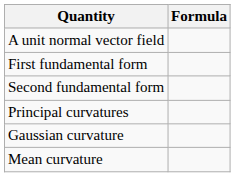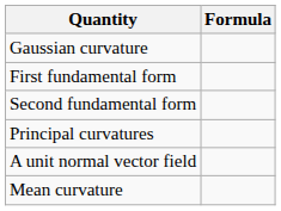rows swapped: A unit normal vector field <-> Gaussian curvature
